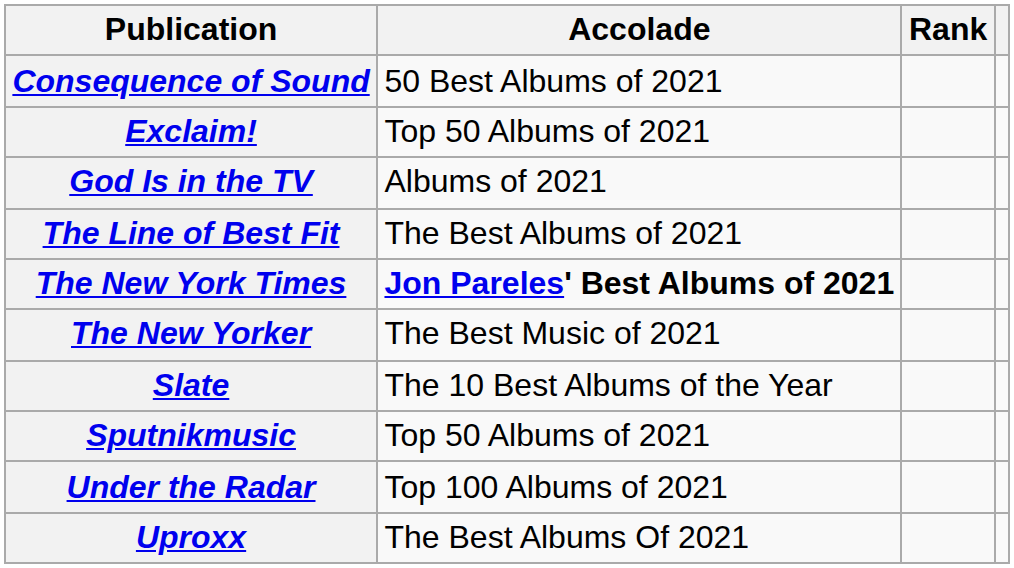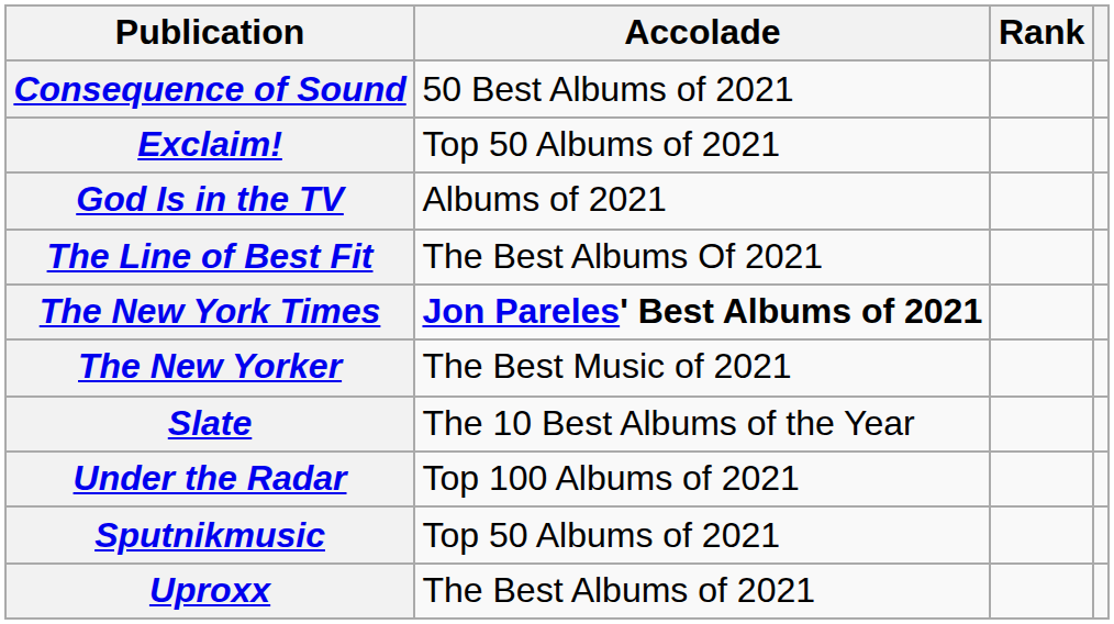The Line of Best Fit | Accolade: The Best Albums of 2021 -> The Best Albums Of 2021
rows swapped: Sputnikmusic <-> Under the Radar
Uproxx | Accolade: The Best Albums Of 2021 -> The Best Albums of 2021
